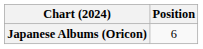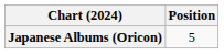Japanese Albums (Oricon) | Position: 6 -> 5
